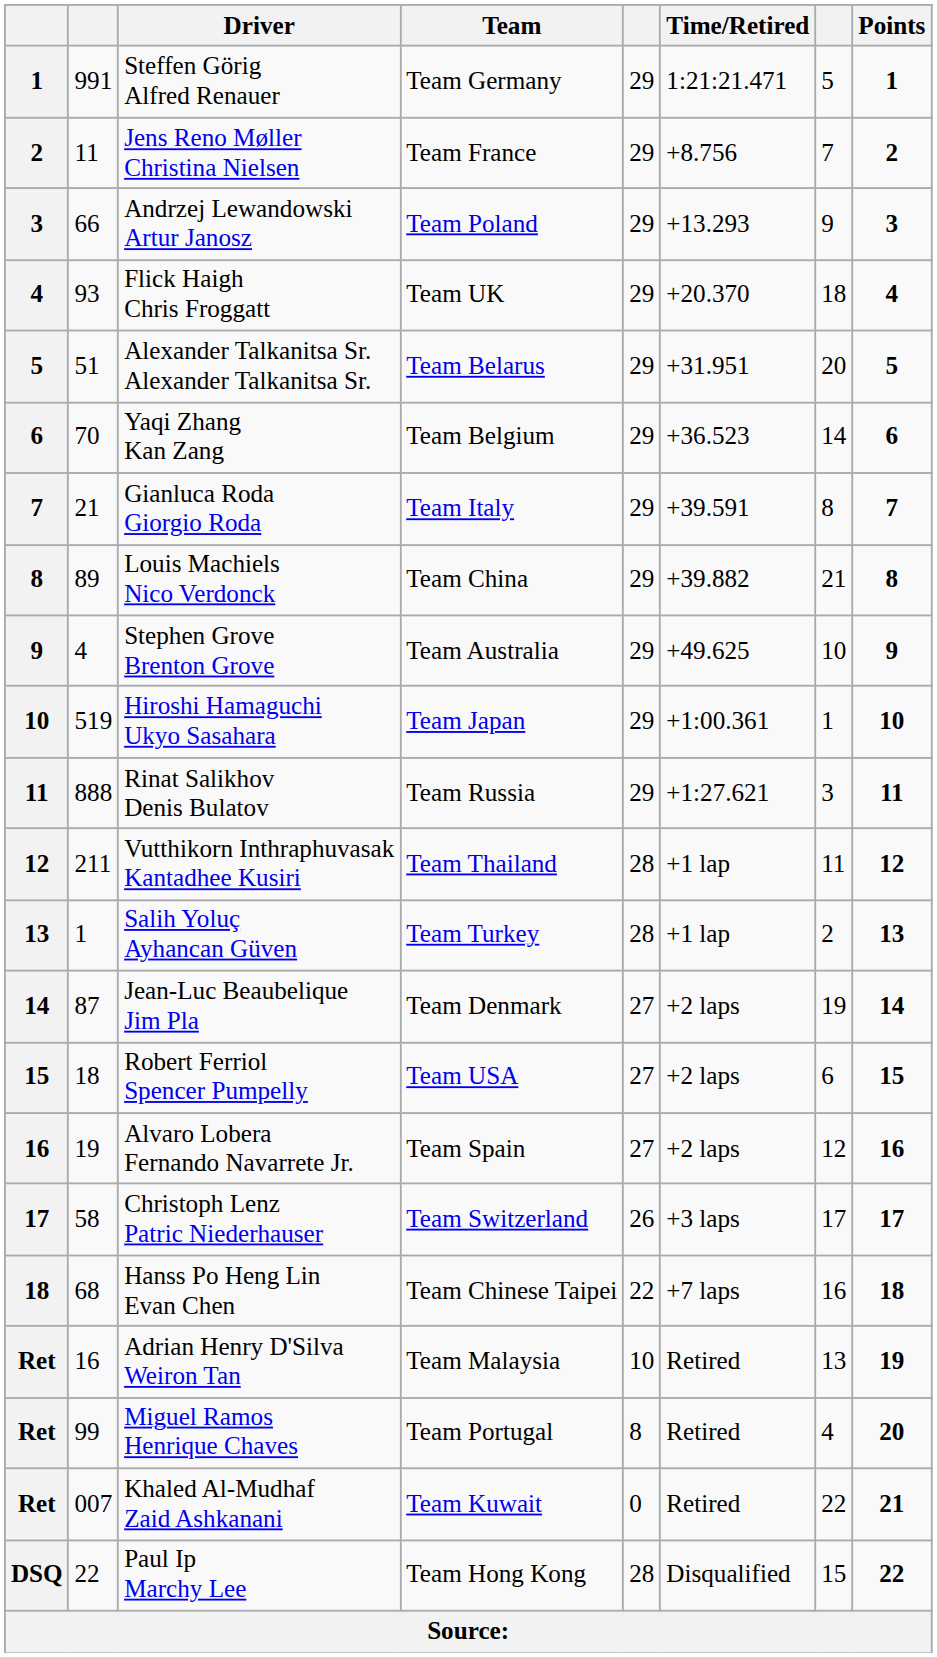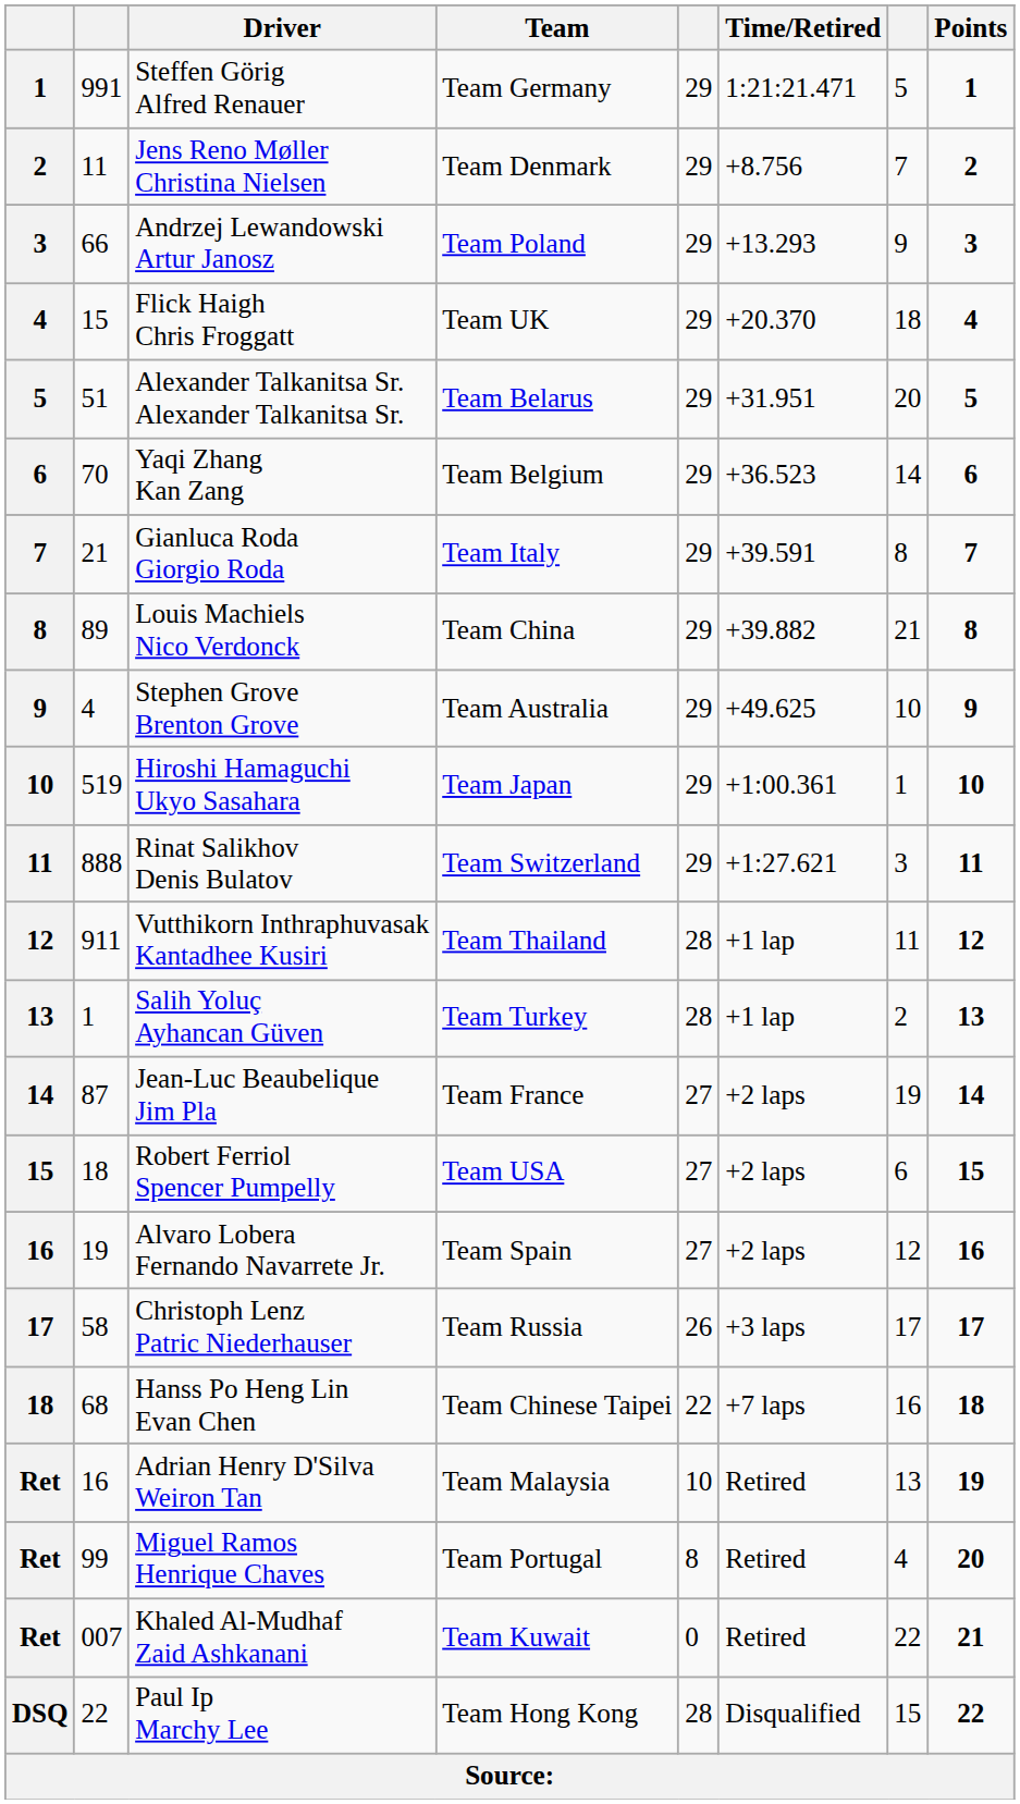Jens Reno Møller Christina Nielsen | Team: Team France -> Team Denmark
Flick Haigh Chris Froggatt | column 2: 93 -> 15
Rinat Salikhov Denis Bulatov | Team: Team Russia -> Team Switzerland
Vutthikorn Inthraphuvasak Kantadhee Kusiri | column 2: 211 -> 911
Jean-Luc Beaubelique Jim Pla | Team: Team Denmark -> Team France
Christoph Lenz Patric Niederhauser | Team: Team Switzerland -> Team Russia
